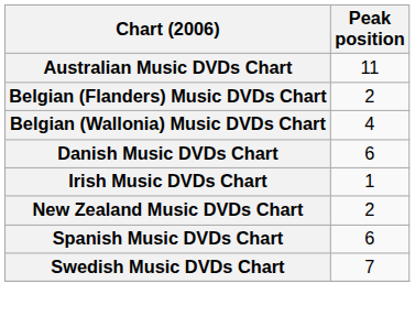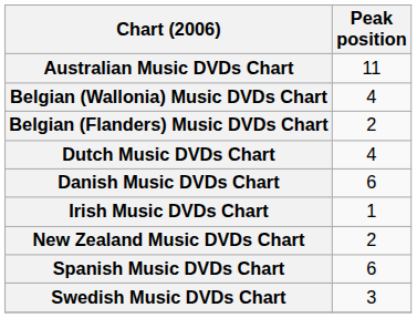rows swapped: Belgian (Flanders) Music DVDs Chart <-> Belgian (Wallonia) Music DVDs Chart
+ row: Dutch Music DVDs Chart | 4
Swedish Music DVDs Chart | Peak position: 7 -> 3
